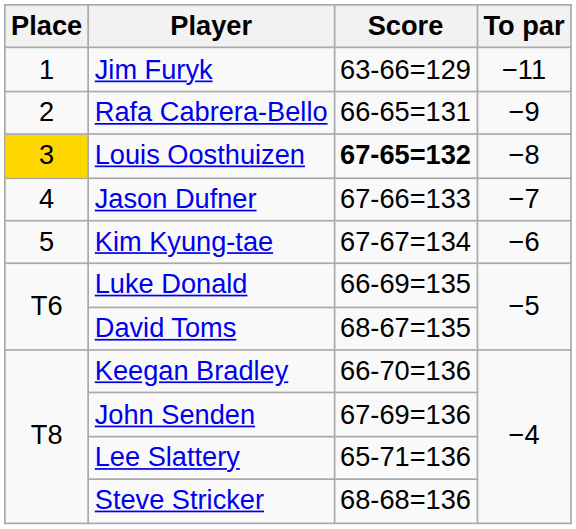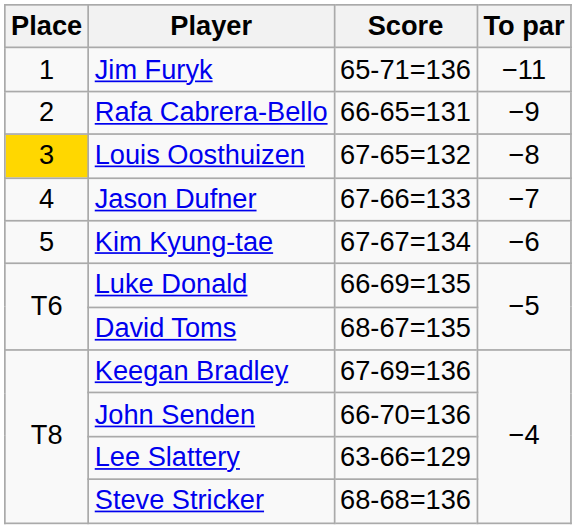Jim Furyk | Score: 63-66=129 -> 65-71=136
Louis Oosthuizen | Score: bold -> normal
Keegan Bradley | Score: 66-70=136 -> 67-69=136
John Senden | Score: 67-69=136 -> 66-70=136
Lee Slattery | Score: 65-71=136 -> 63-66=129
